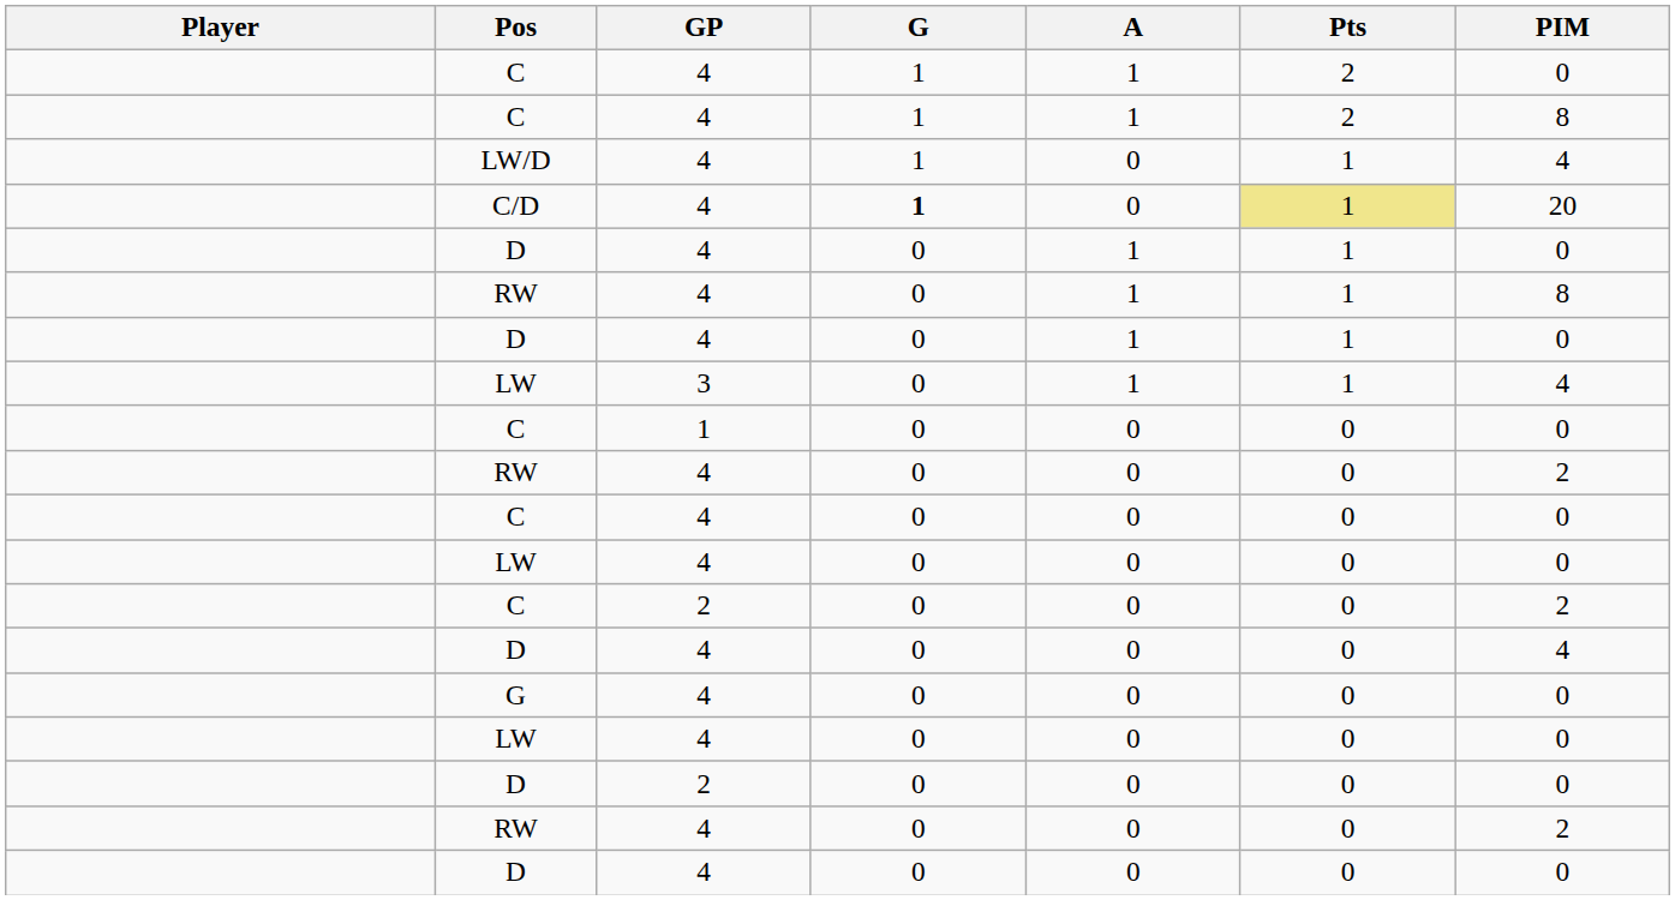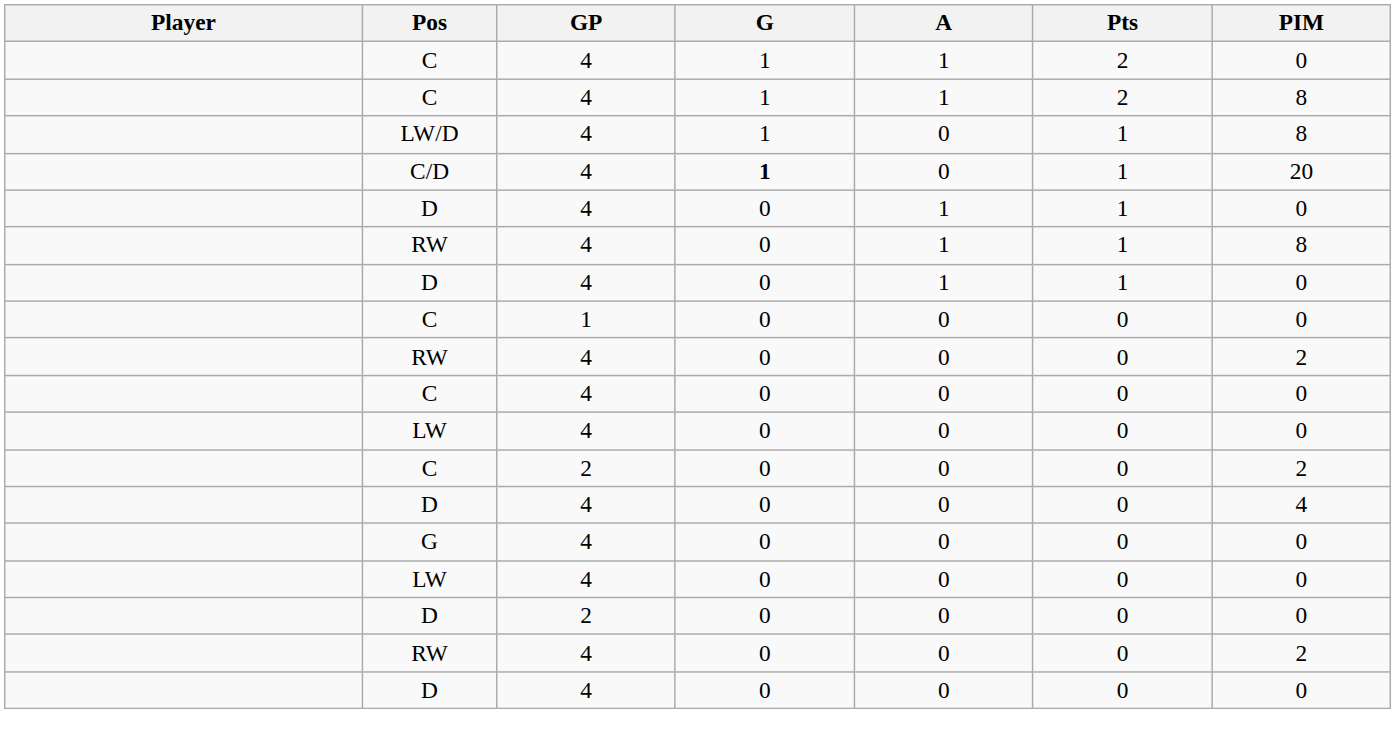LW/D | PIM: 4 -> 8
C/D | Pts: khaki background -> no background
- row: LW | 3 | 0 | 1 | 1 | 4
